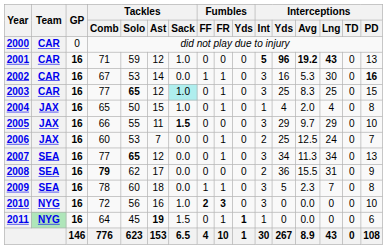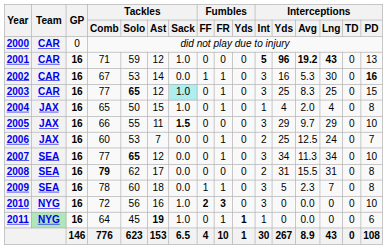2007 | Interceptions / PD: 13 -> 10
2008 | Interceptions / Yds: 36 -> 31
2008 | Interceptions / PD: 9 -> 8
2011 | Tackles / Sack: 1.5 -> 1.0
